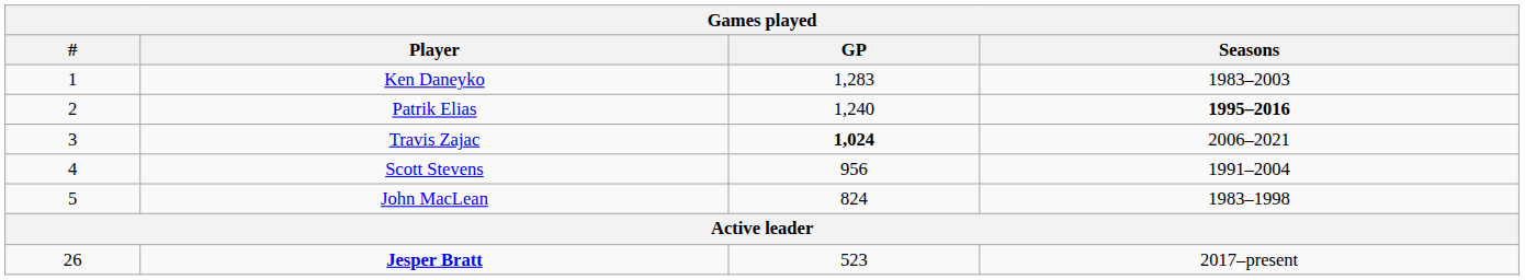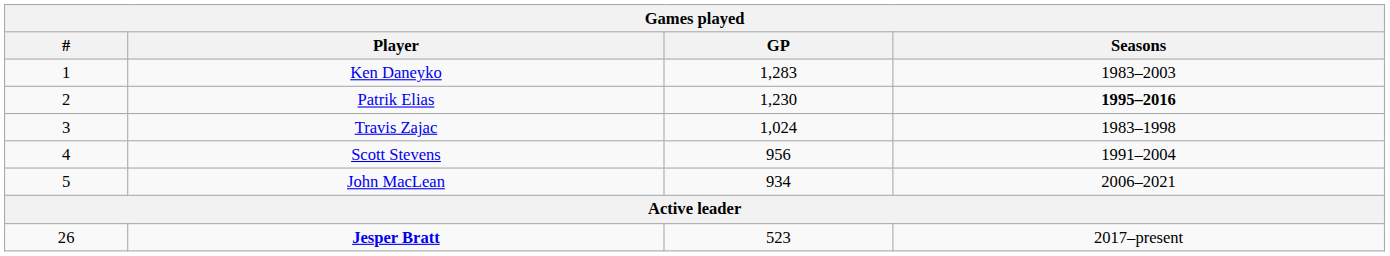Patrik Elias | GP: 1,240 -> 1,230
Travis Zajac | GP: bold -> normal
Travis Zajac | Seasons: 2006–2021 -> 1983–1998
John MacLean | GP: 824 -> 934
John MacLean | Seasons: 1983–1998 -> 2006–2021
